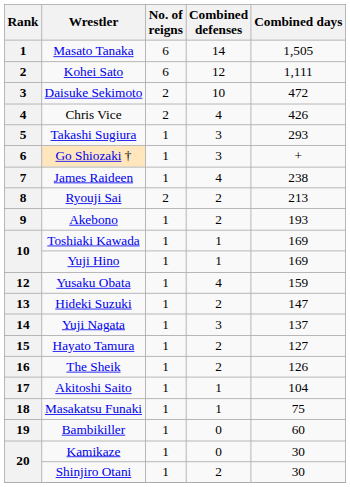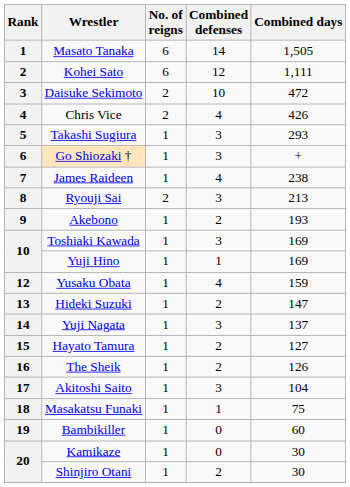Ryouji Sai | Combined defenses: 2 -> 3
Toshiaki Kawada | Combined defenses: 1 -> 3
Akitoshi Saito | Combined defenses: 1 -> 3
